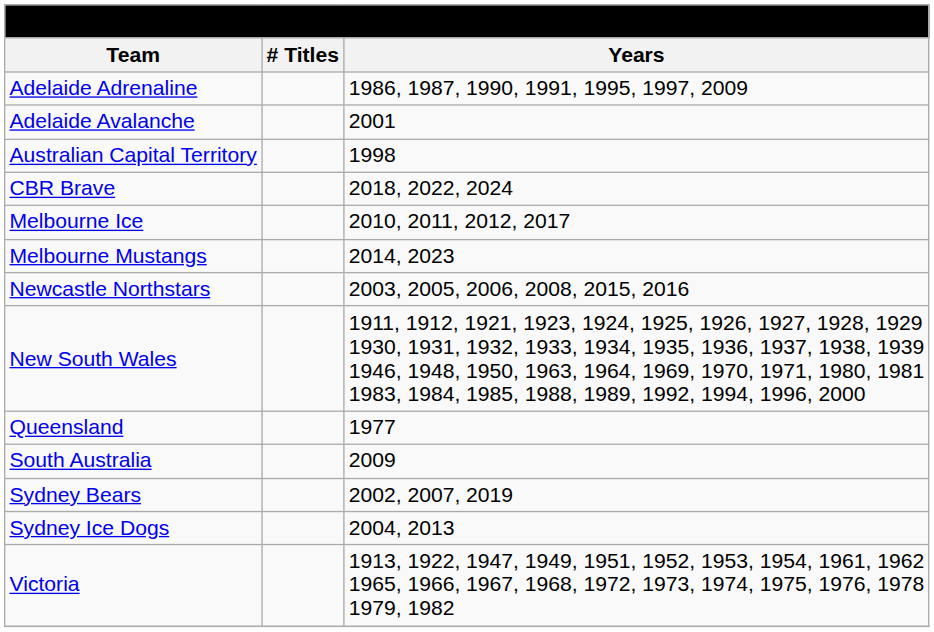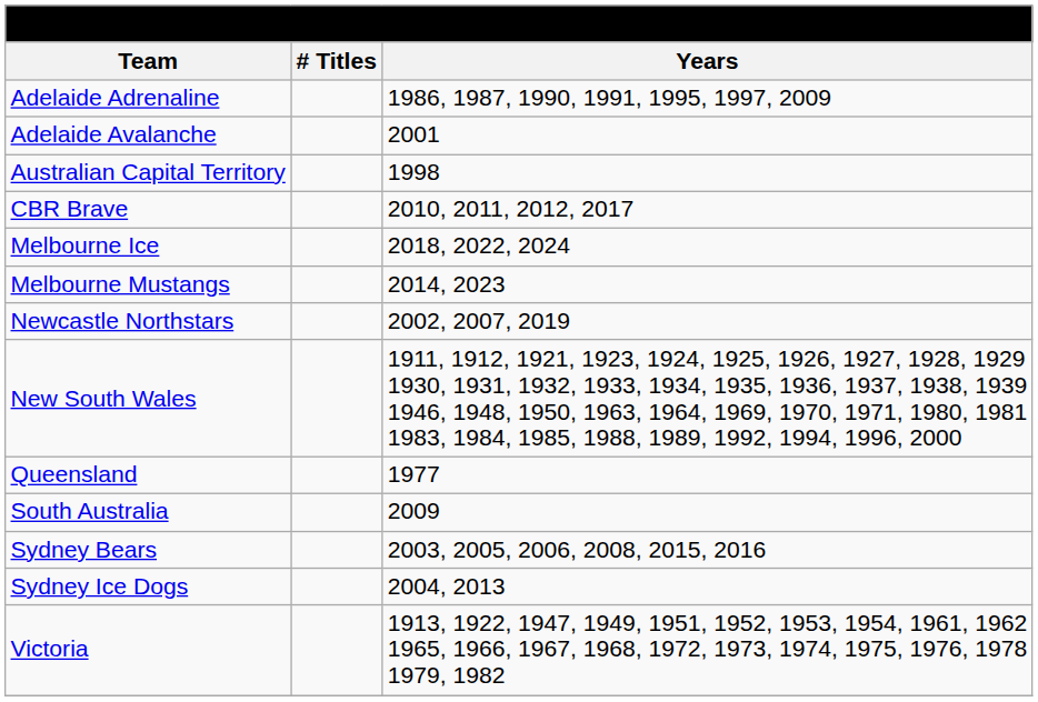CBR Brave | Years: 2018, 2022, 2024 -> 2010, 2011, 2012, 2017
Melbourne Ice | Years: 2010, 2011, 2012, 2017 -> 2018, 2022, 2024
Newcastle Northstars | Years: 2003, 2005, 2006, 2008, 2015, 2016 -> 2002, 2007, 2019
Sydney Bears | Years: 2002, 2007, 2019 -> 2003, 2005, 2006, 2008, 2015, 2016
